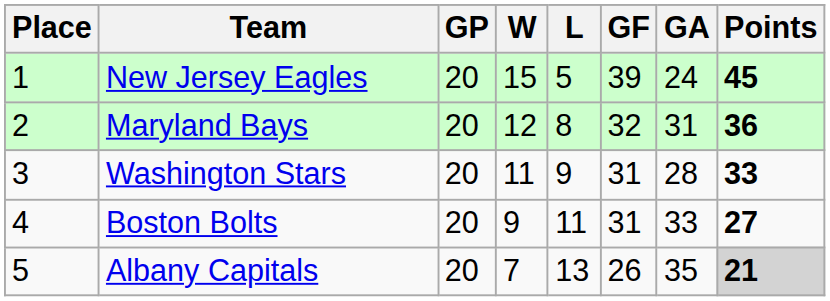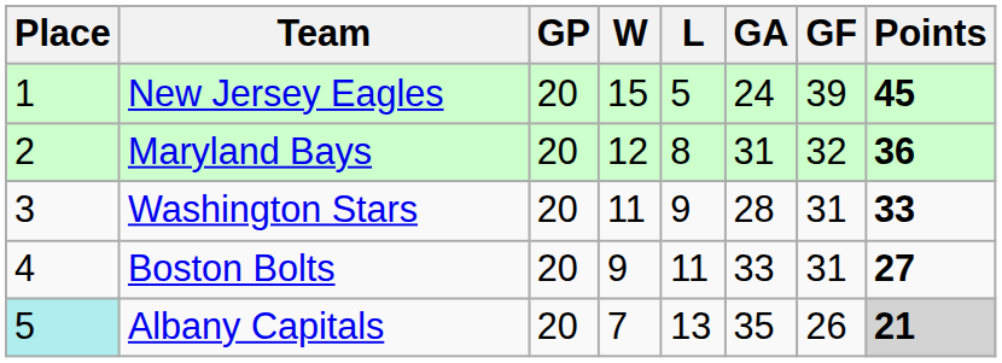columns swapped: GF <-> GA
Albany Capitals | Place: no background -> paleturquoise background
